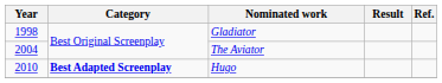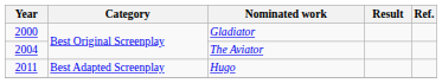Gladiator | Year: 1998 -> 2000
Hugo | Year: 2010 -> 2011
Hugo | Category: bold -> normal
